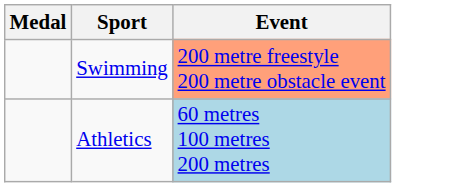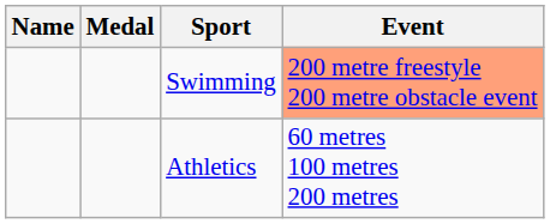+ column: Name
Athletics | Event: lightblue background -> no background
